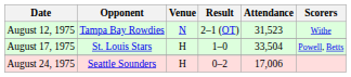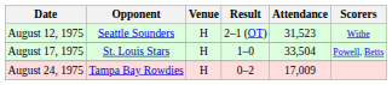August 12, 1975 | Opponent: Tampa Bay Rowdies -> Seattle Sounders
August 12, 1975 | Venue: N -> H
August 24, 1975 | Opponent: Seattle Sounders -> Tampa Bay Rowdies
August 24, 1975 | Attendance: 17,006 -> 17,009
